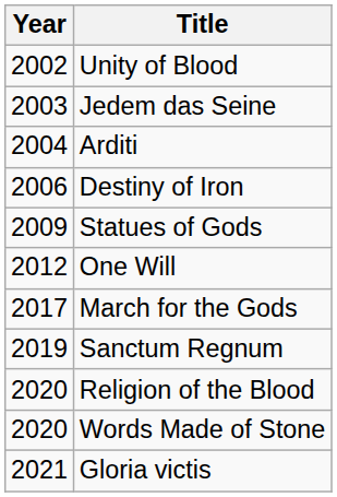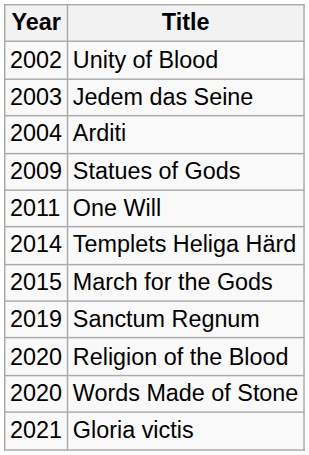- row: 2006 | Destiny of Iron
One Will | Year: 2012 -> 2011
+ row: 2014 | Templets Heliga Härd
March for the Gods | Year: 2017 -> 2015
